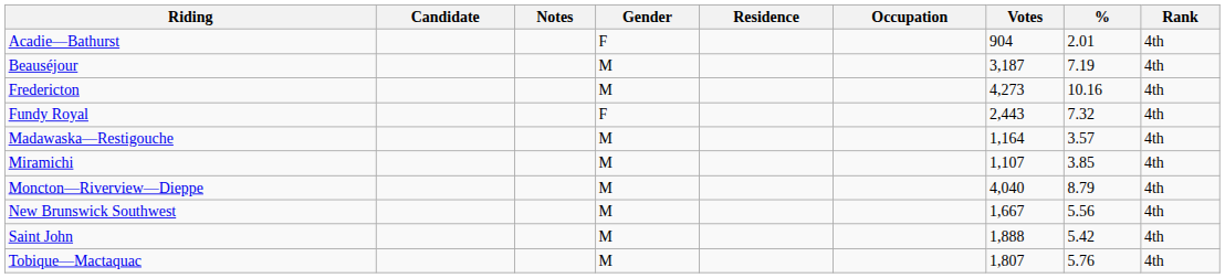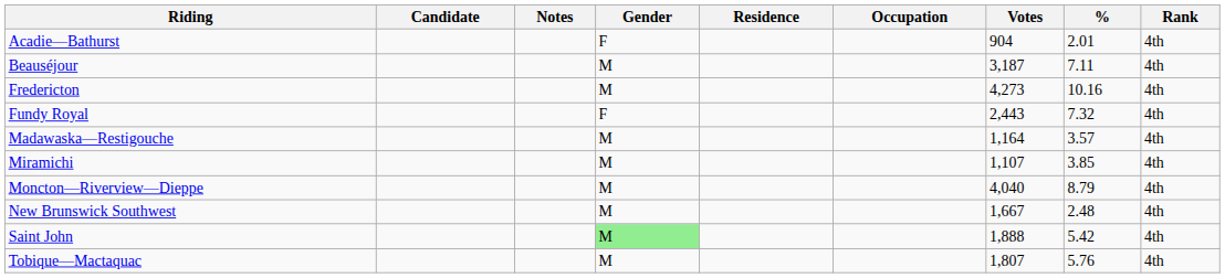Beauséjour | %: 7.19 -> 7.11
New Brunswick Southwest | %: 5.56 -> 2.48
Saint John | Gender: no background -> lightgreen background
